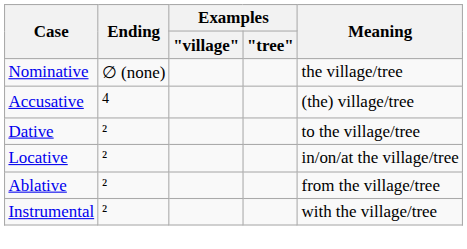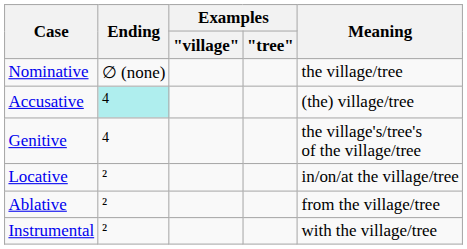Accusative | Ending: no background -> paleturquoise background
+ row: Genitive | 4 | the village's/tree's of the village/tree
- row: Dative | ² | to the village/tree
